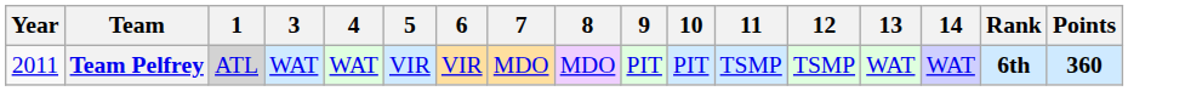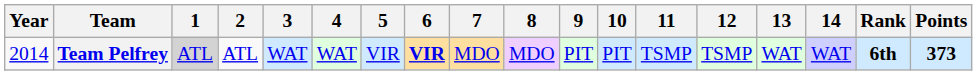+ column: 2 | ATL
Team Pelfrey | Year: 2011 -> 2014
Team Pelfrey | 6: normal -> bold
Team Pelfrey | Points: 360 -> 373
